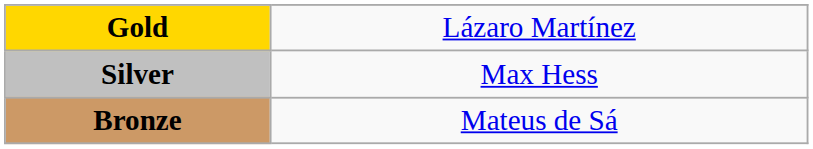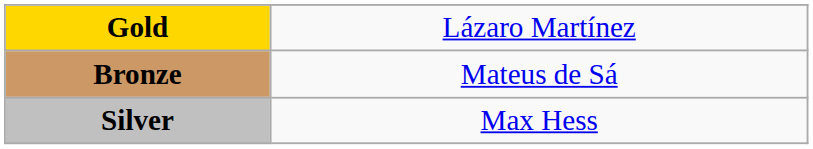rows swapped: Silver <-> Bronze
